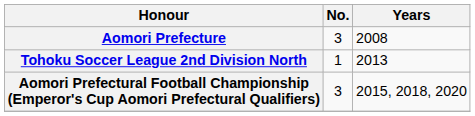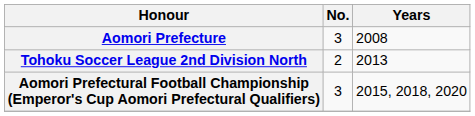Tohoku Soccer League 2nd Division North | No.: 1 -> 2
